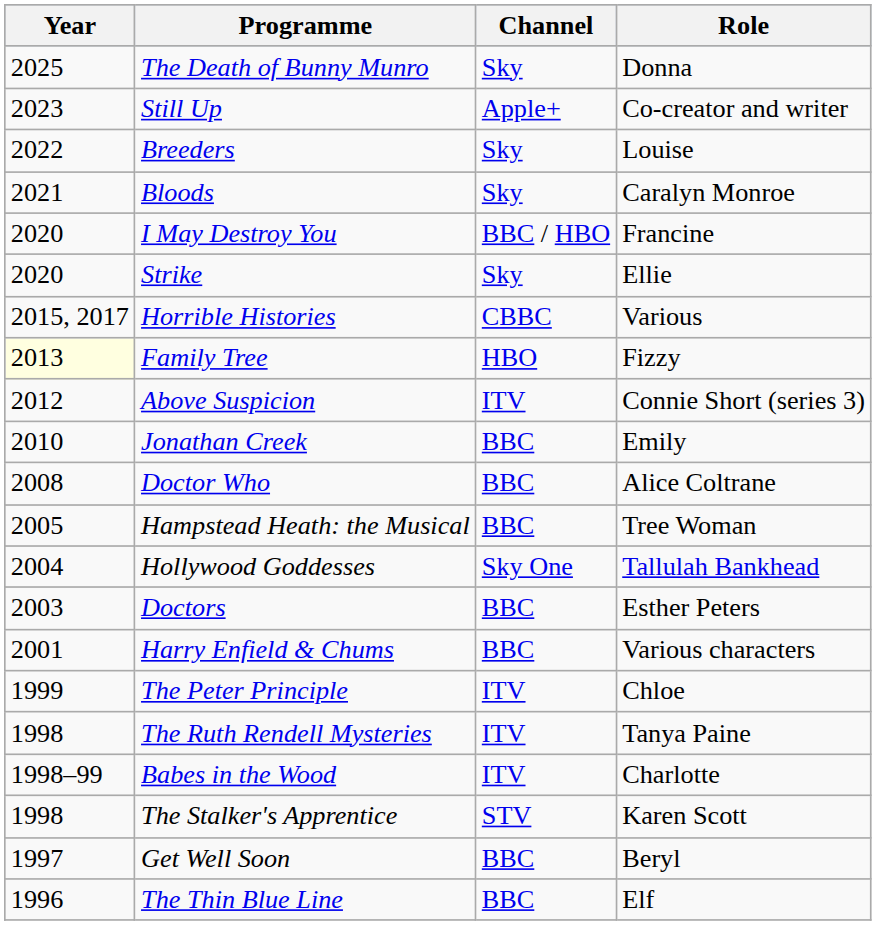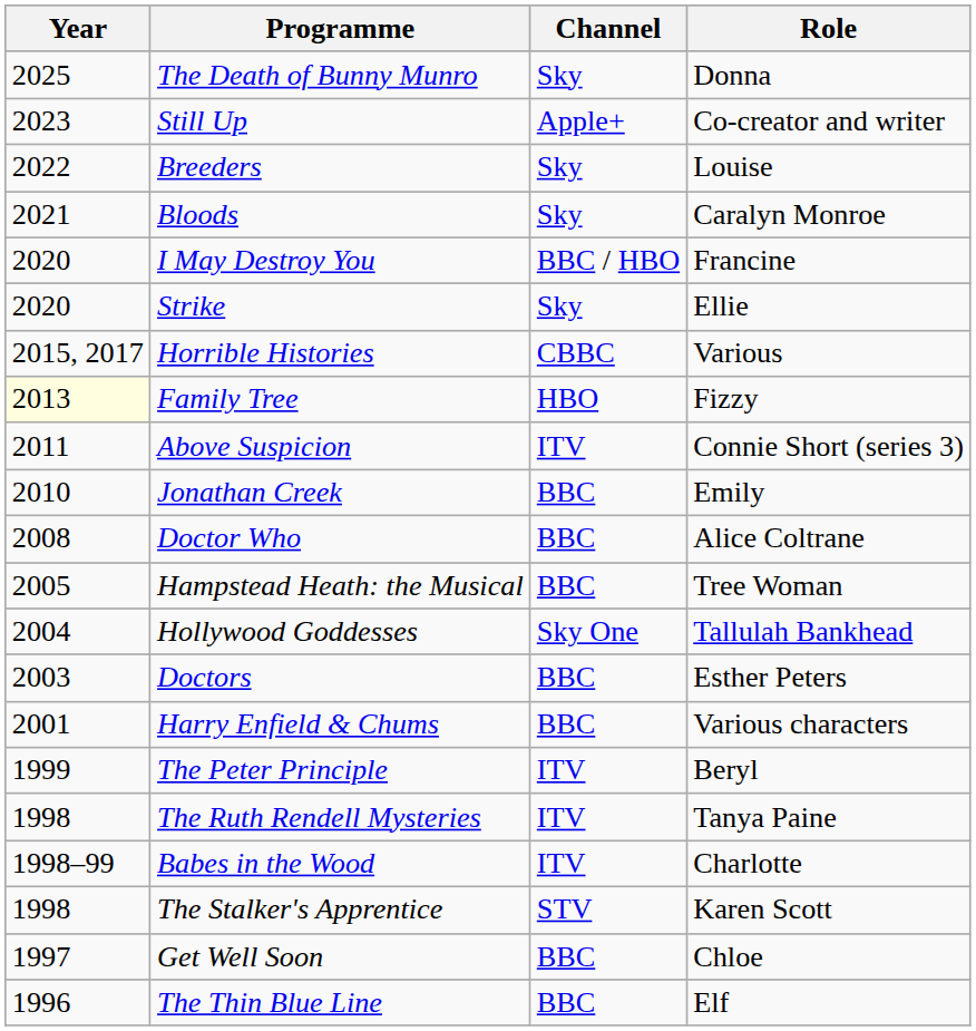Above Suspicion | Year: 2012 -> 2011
The Peter Principle | Role: Chloe -> Beryl
Get Well Soon | Role: Beryl -> Chloe
